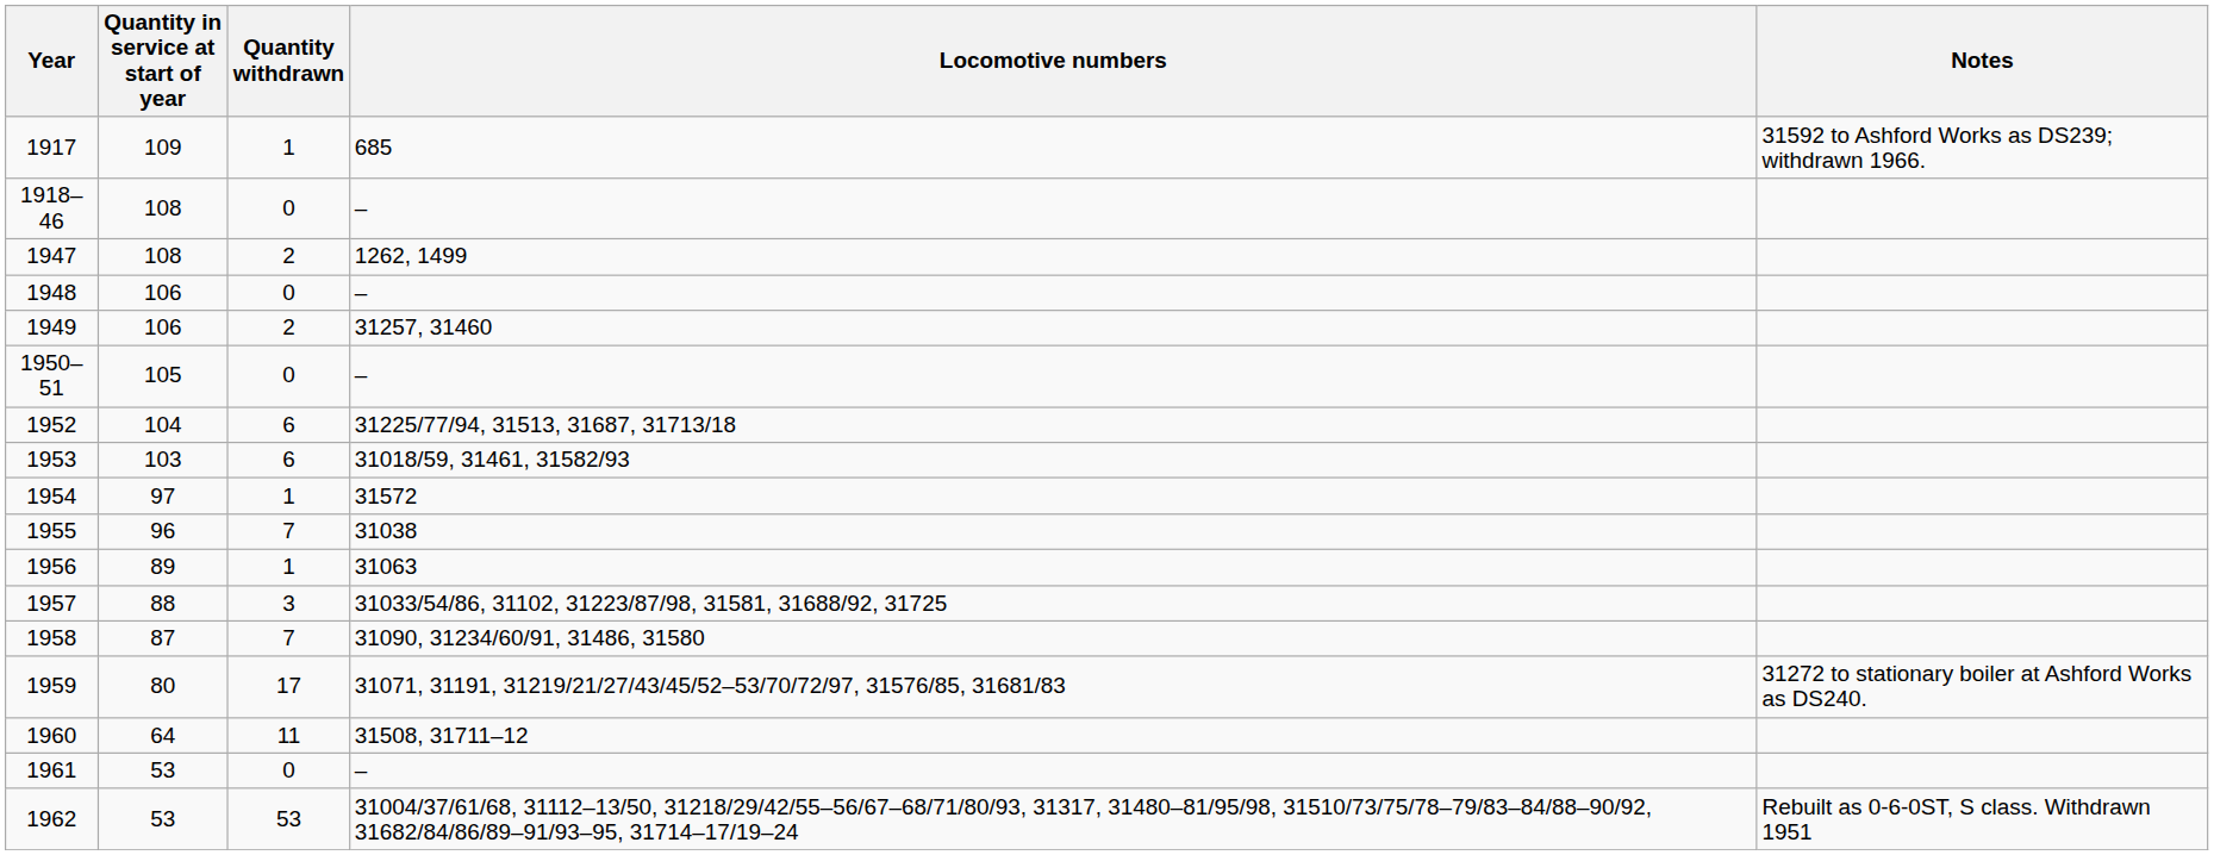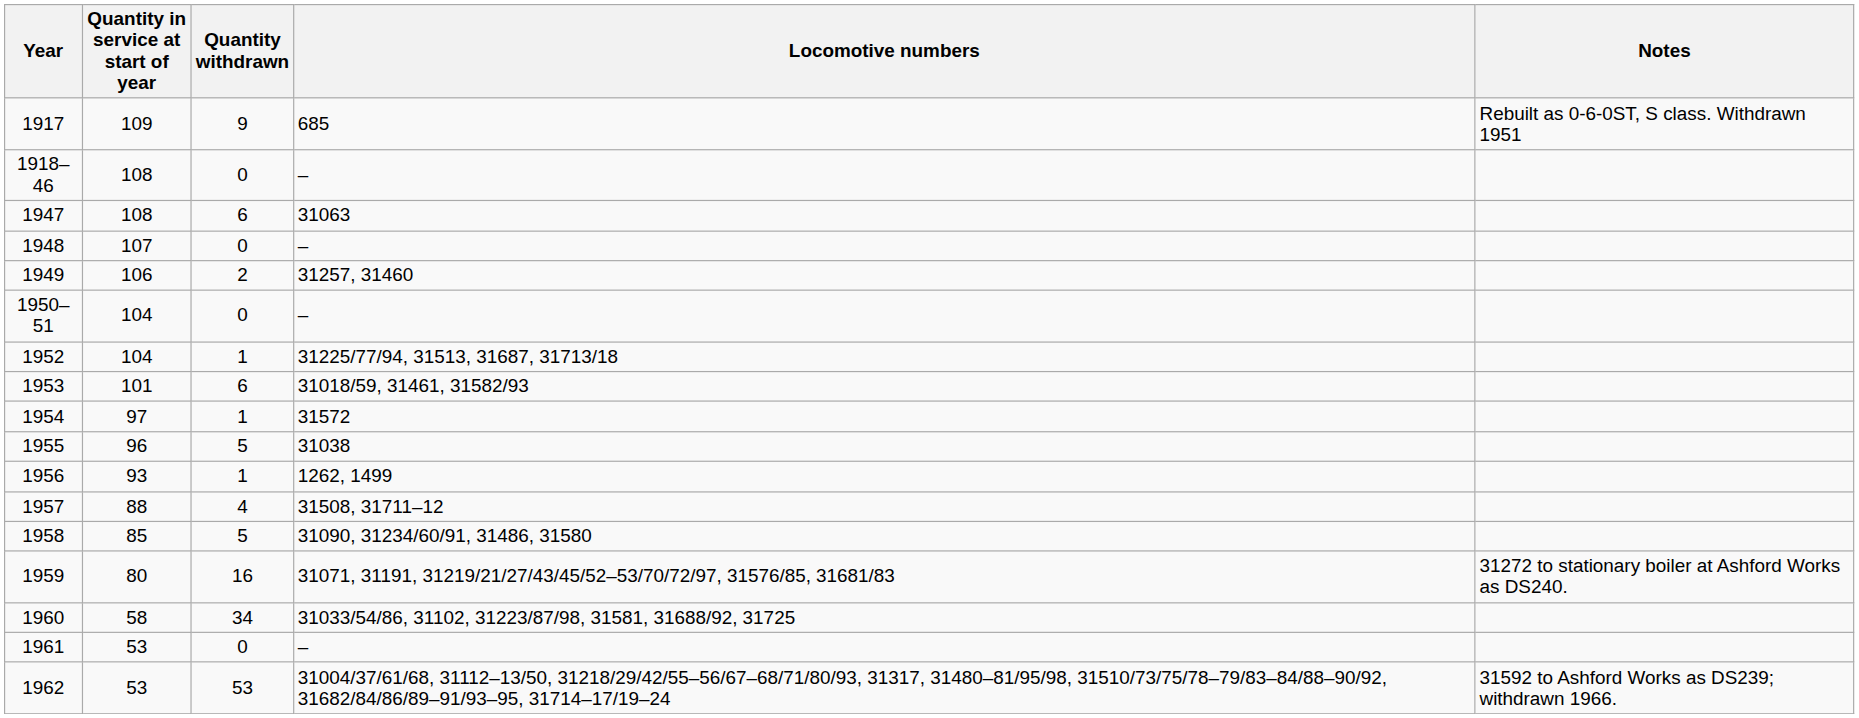1917 | Quantity withdrawn: 1 -> 9
1917 | Notes: 31592 to Ashford Works as DS239; withdrawn 1966. -> Rebuilt as 0-6-0ST, S class. Withdrawn 1951
1947 | Quantity withdrawn: 2 -> 6
1947 | Locomotive numbers: 1262, 1499 -> 31063
1948 | Quantity in service at start of year: 106 -> 107
1950–51 | Quantity in service at start of year: 105 -> 104
1952 | Quantity withdrawn: 6 -> 1
1953 | Quantity in service at start of year: 103 -> 101
1955 | Quantity withdrawn: 7 -> 5
1956 | Quantity in service at start of year: 89 -> 93
1956 | Locomotive numbers: 31063 -> 1262, 1499
1957 | Quantity withdrawn: 3 -> 4
1957 | Locomotive numbers: 31033/54/86, 31102, 31223/87/98, 31581, 31688/92, 31725 -> 31508, 31711–12
1958 | Quantity in service at start of year: 87 -> 85
1958 | Quantity withdrawn: 7 -> 5
1959 | Quantity withdrawn: 17 -> 16
1960 | Quantity in service at start of year: 64 -> 58
1960 | Quantity withdrawn: 11 -> 34
1960 | Locomotive numbers: 31508, 31711–12 -> 31033/54/86, 31102, 31223/87/98, 31581, 31688/92, 31725
1962 | Notes: Rebuilt as 0-6-0ST, S class. Withdrawn 1951 -> 31592 to Ashford Works as DS239; withdrawn 1966.
